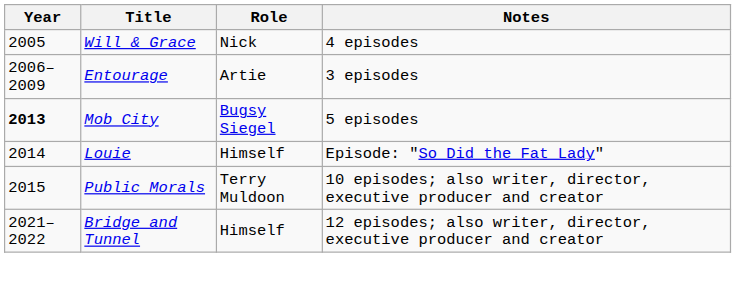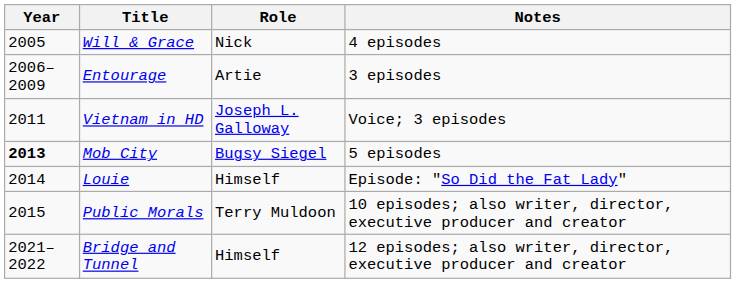+ row: 2011 | Vietnam in HD | Joseph L. Galloway | Voice; 3 episodes
